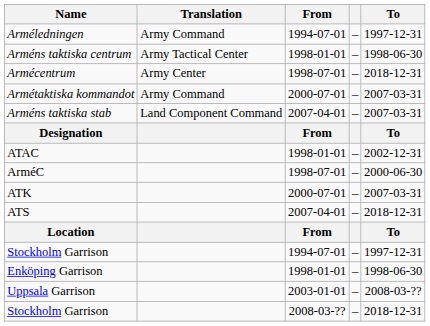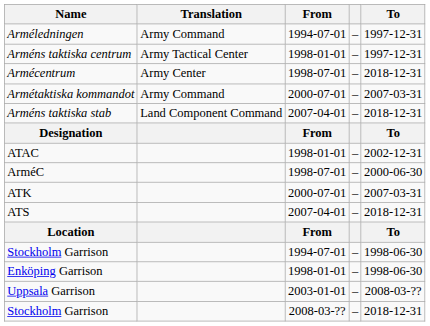Arméns taktiska centrum | To: 1998-06-30 -> 1997-12-31
Arméns taktiska stab | To: 2007-03-31 -> 2018-12-31
Stockholm Garrison / 1994-07-01 | To: 1997-12-31 -> 1998-06-30
